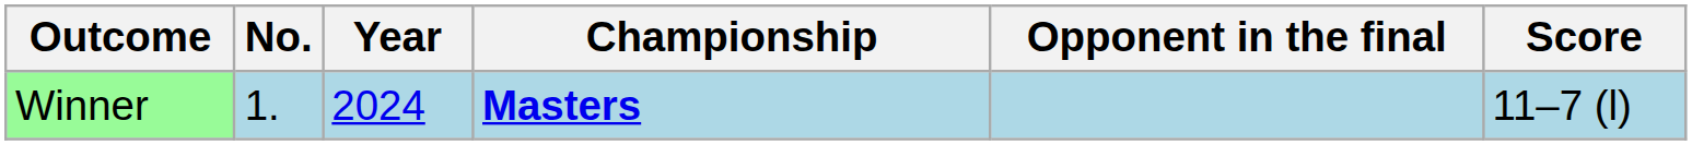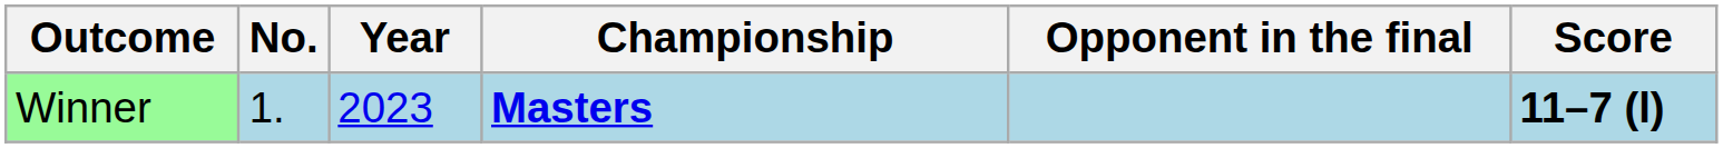Winner | Year: 2024 -> 2023
Winner | Score: normal -> bold
